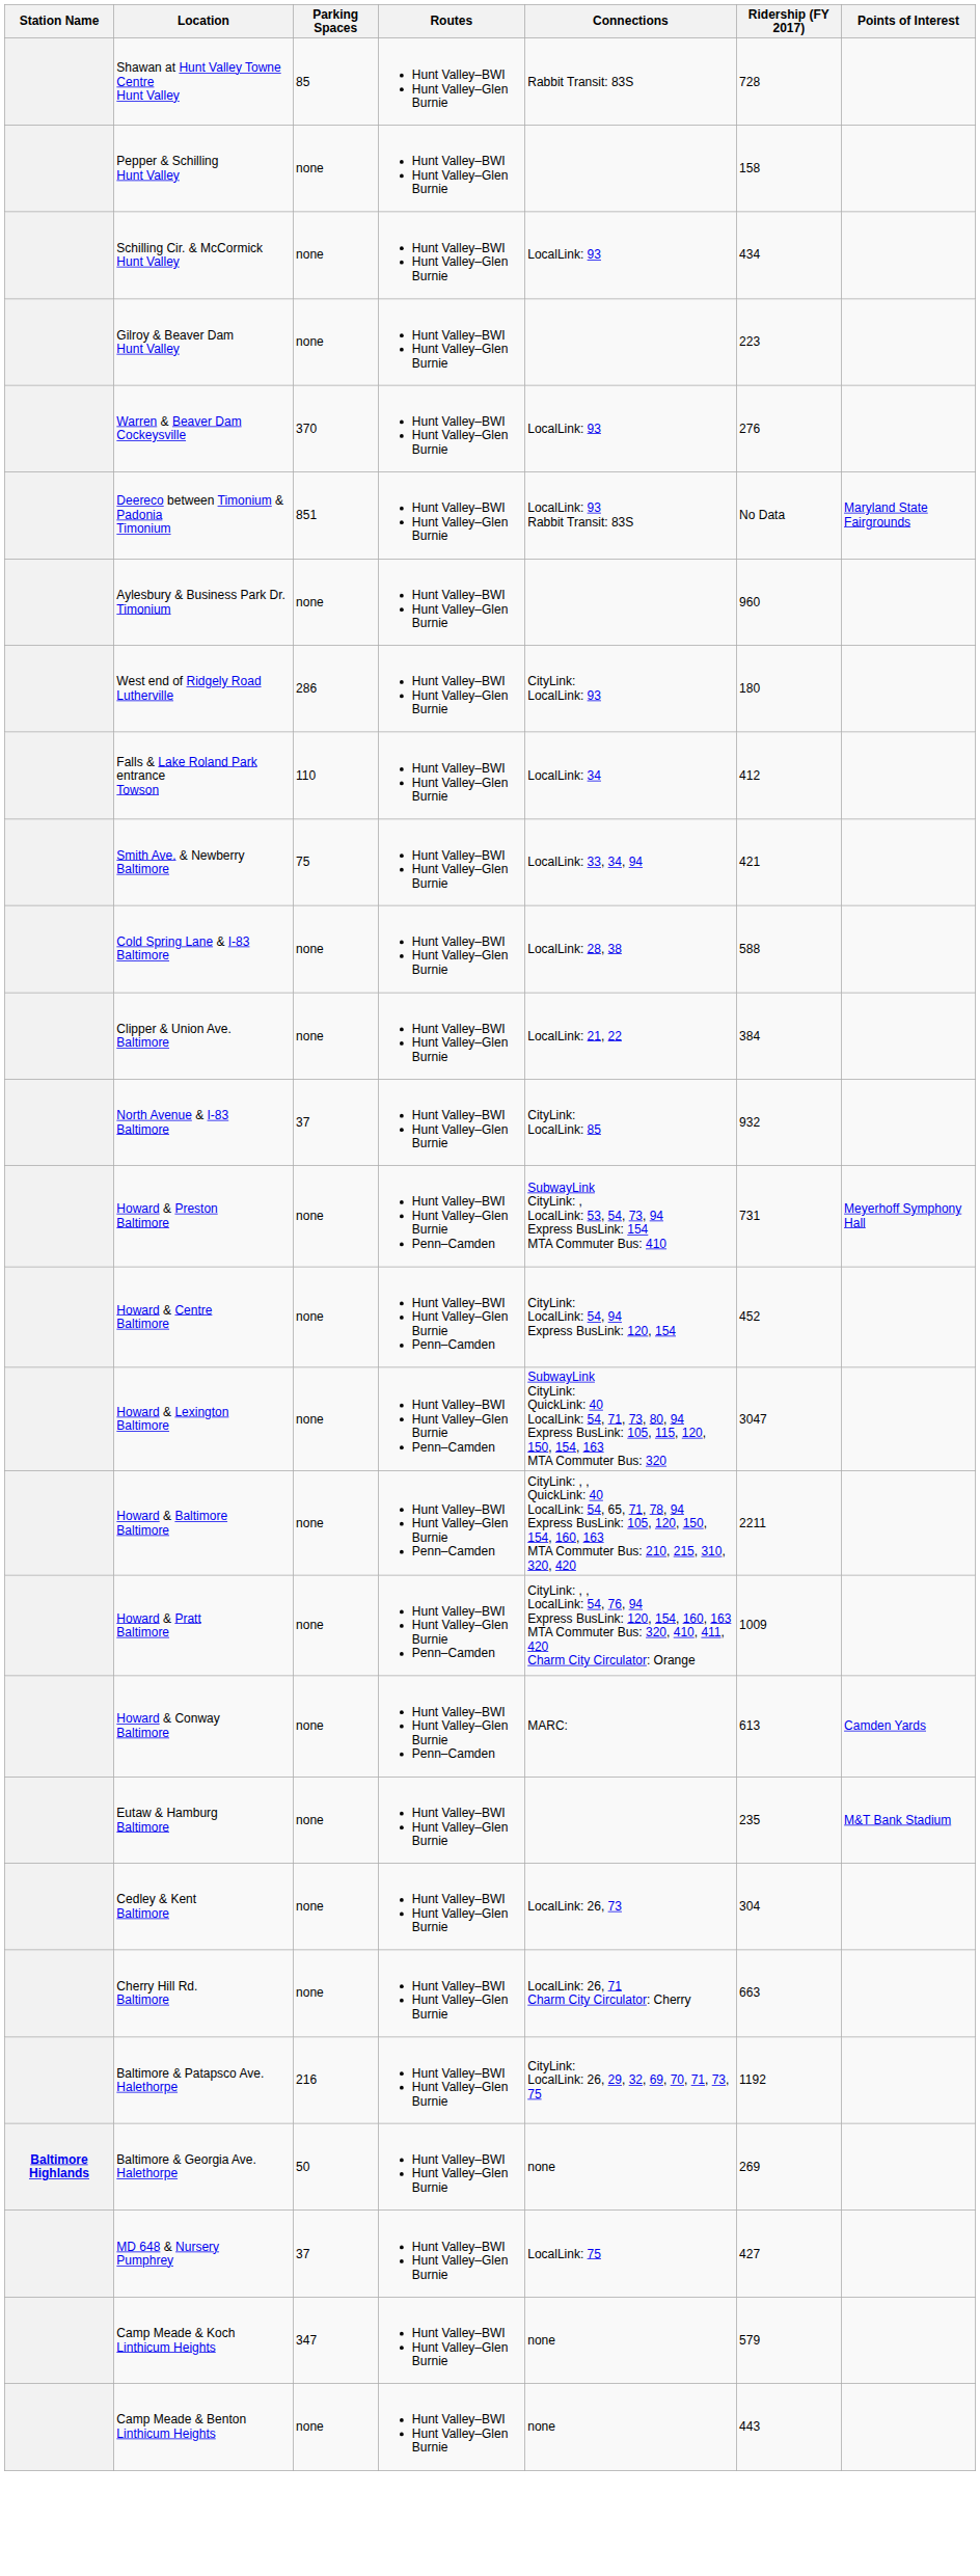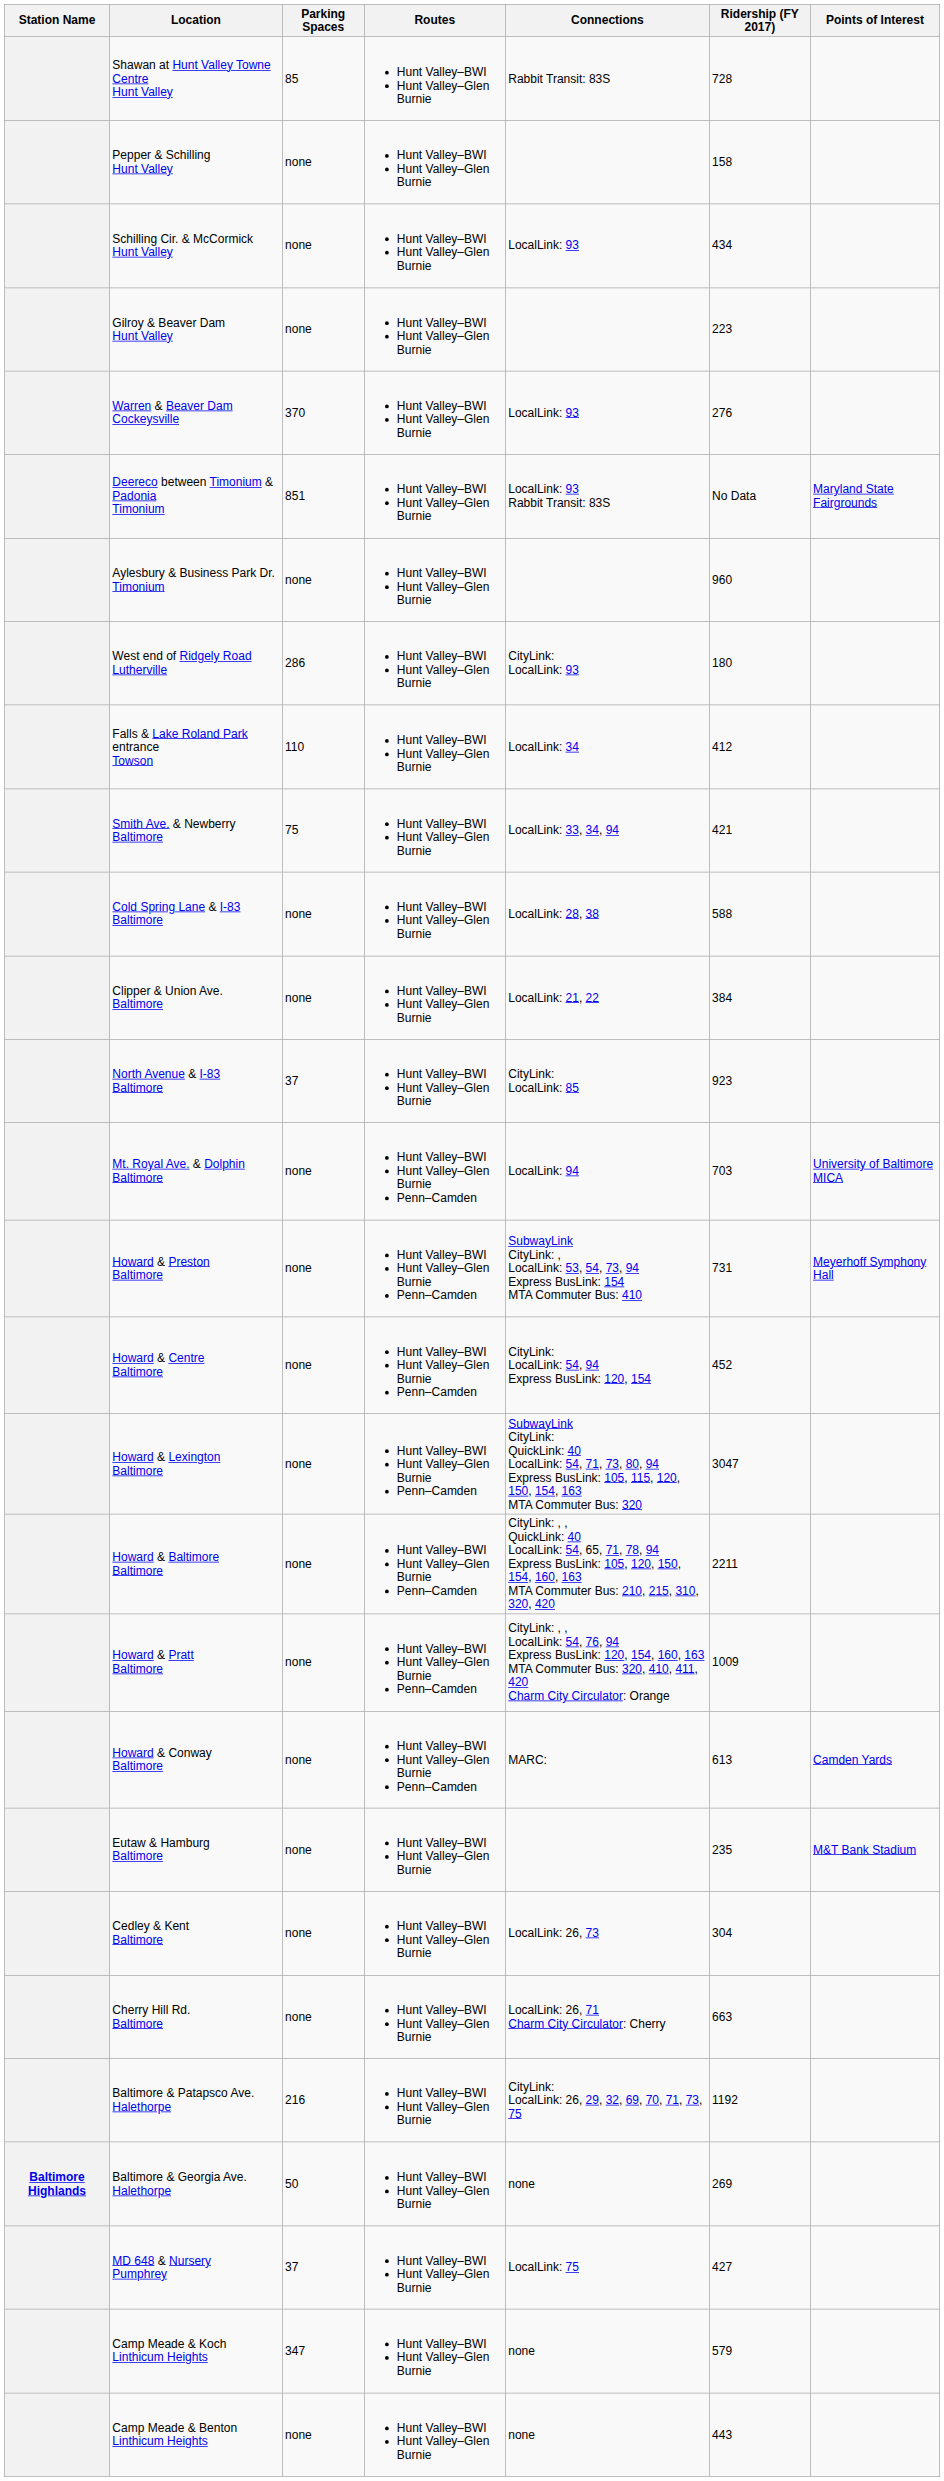North Avenue & I-83 Baltimore | Ridership (FY 2017): 932 -> 923
+ row: Mt. Royal Ave. & Dolphin Baltimore | none | Hunt Valley–BWI Hunt Valley–Glen Burnie Penn–Camden | LocalLink: 94 | 703 | University of Baltimore MICA
